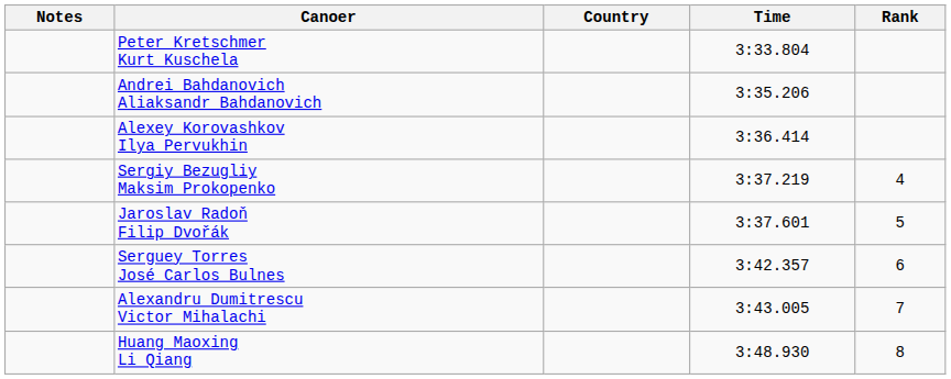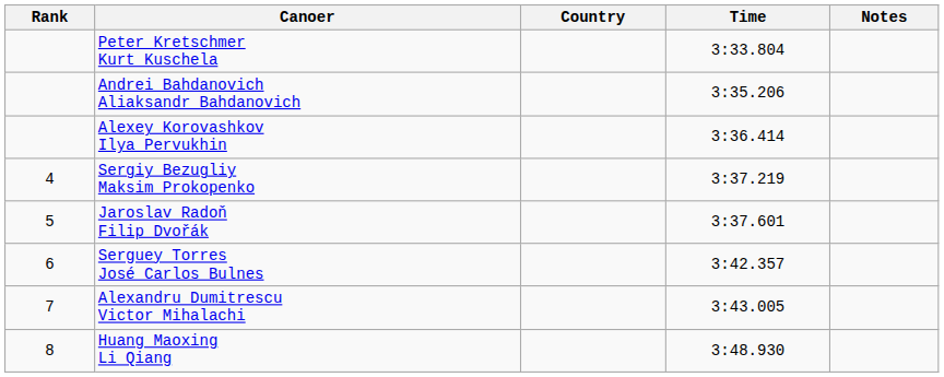columns swapped: Rank <-> Notes
